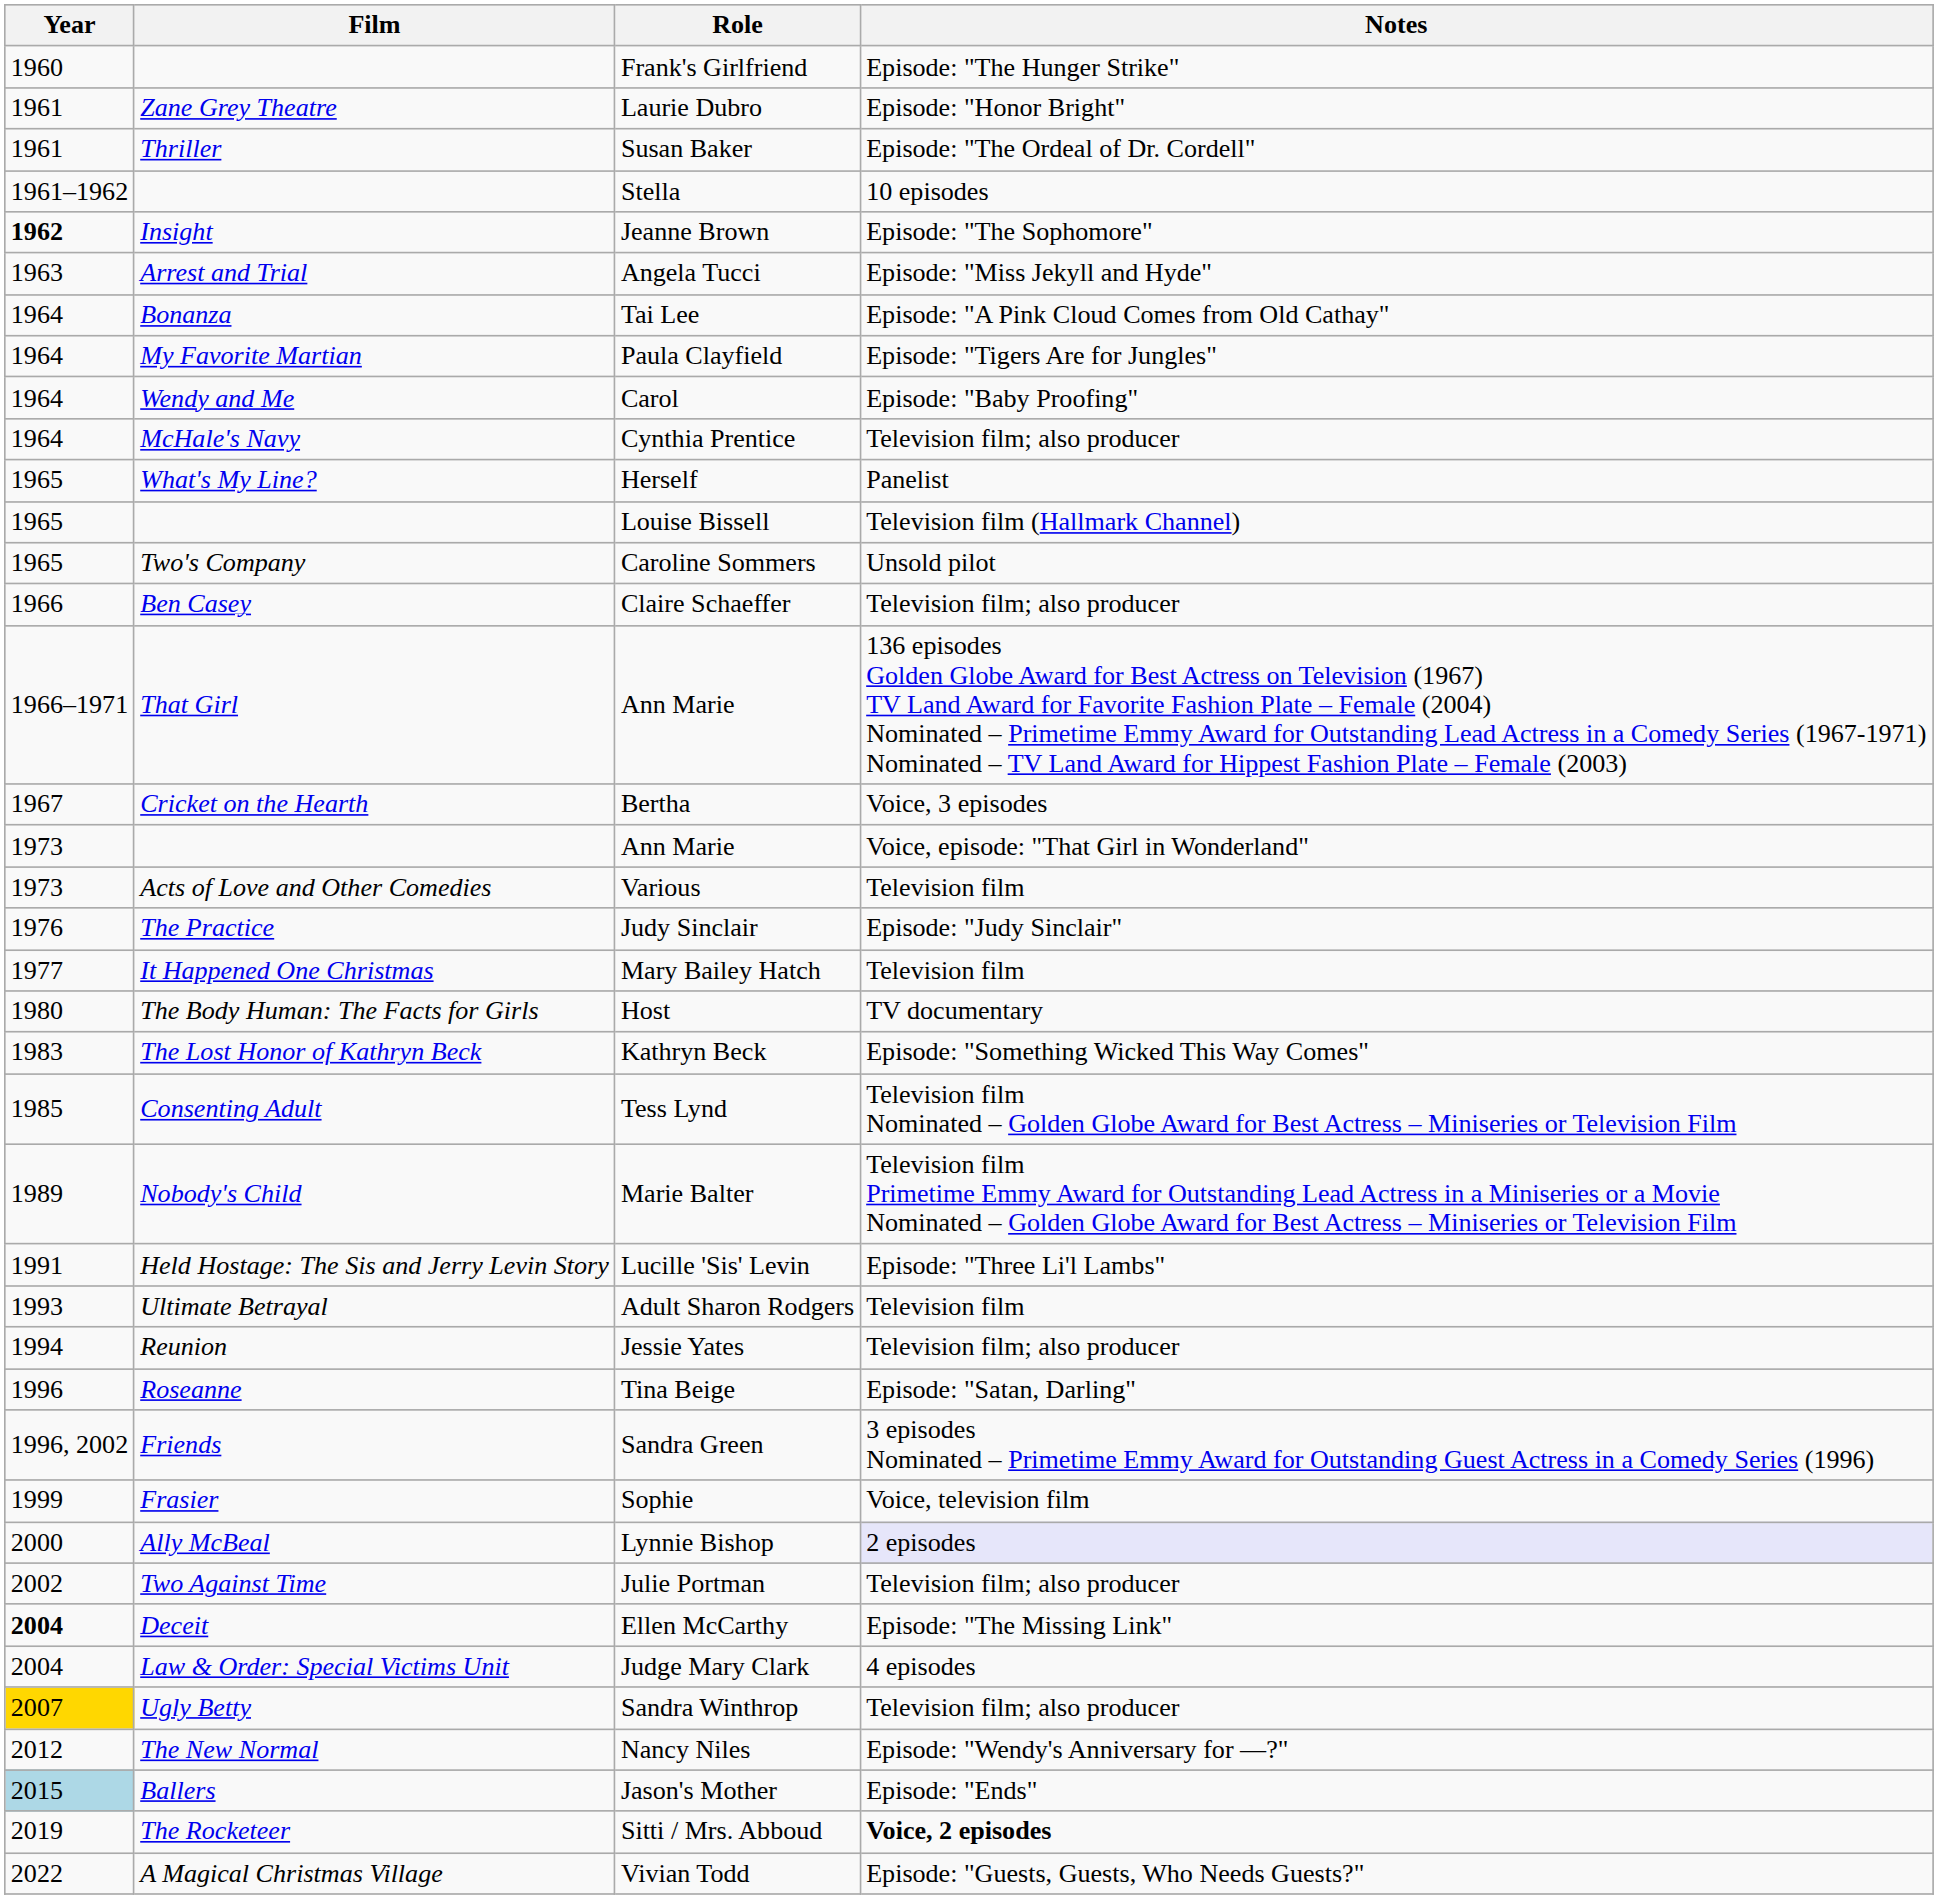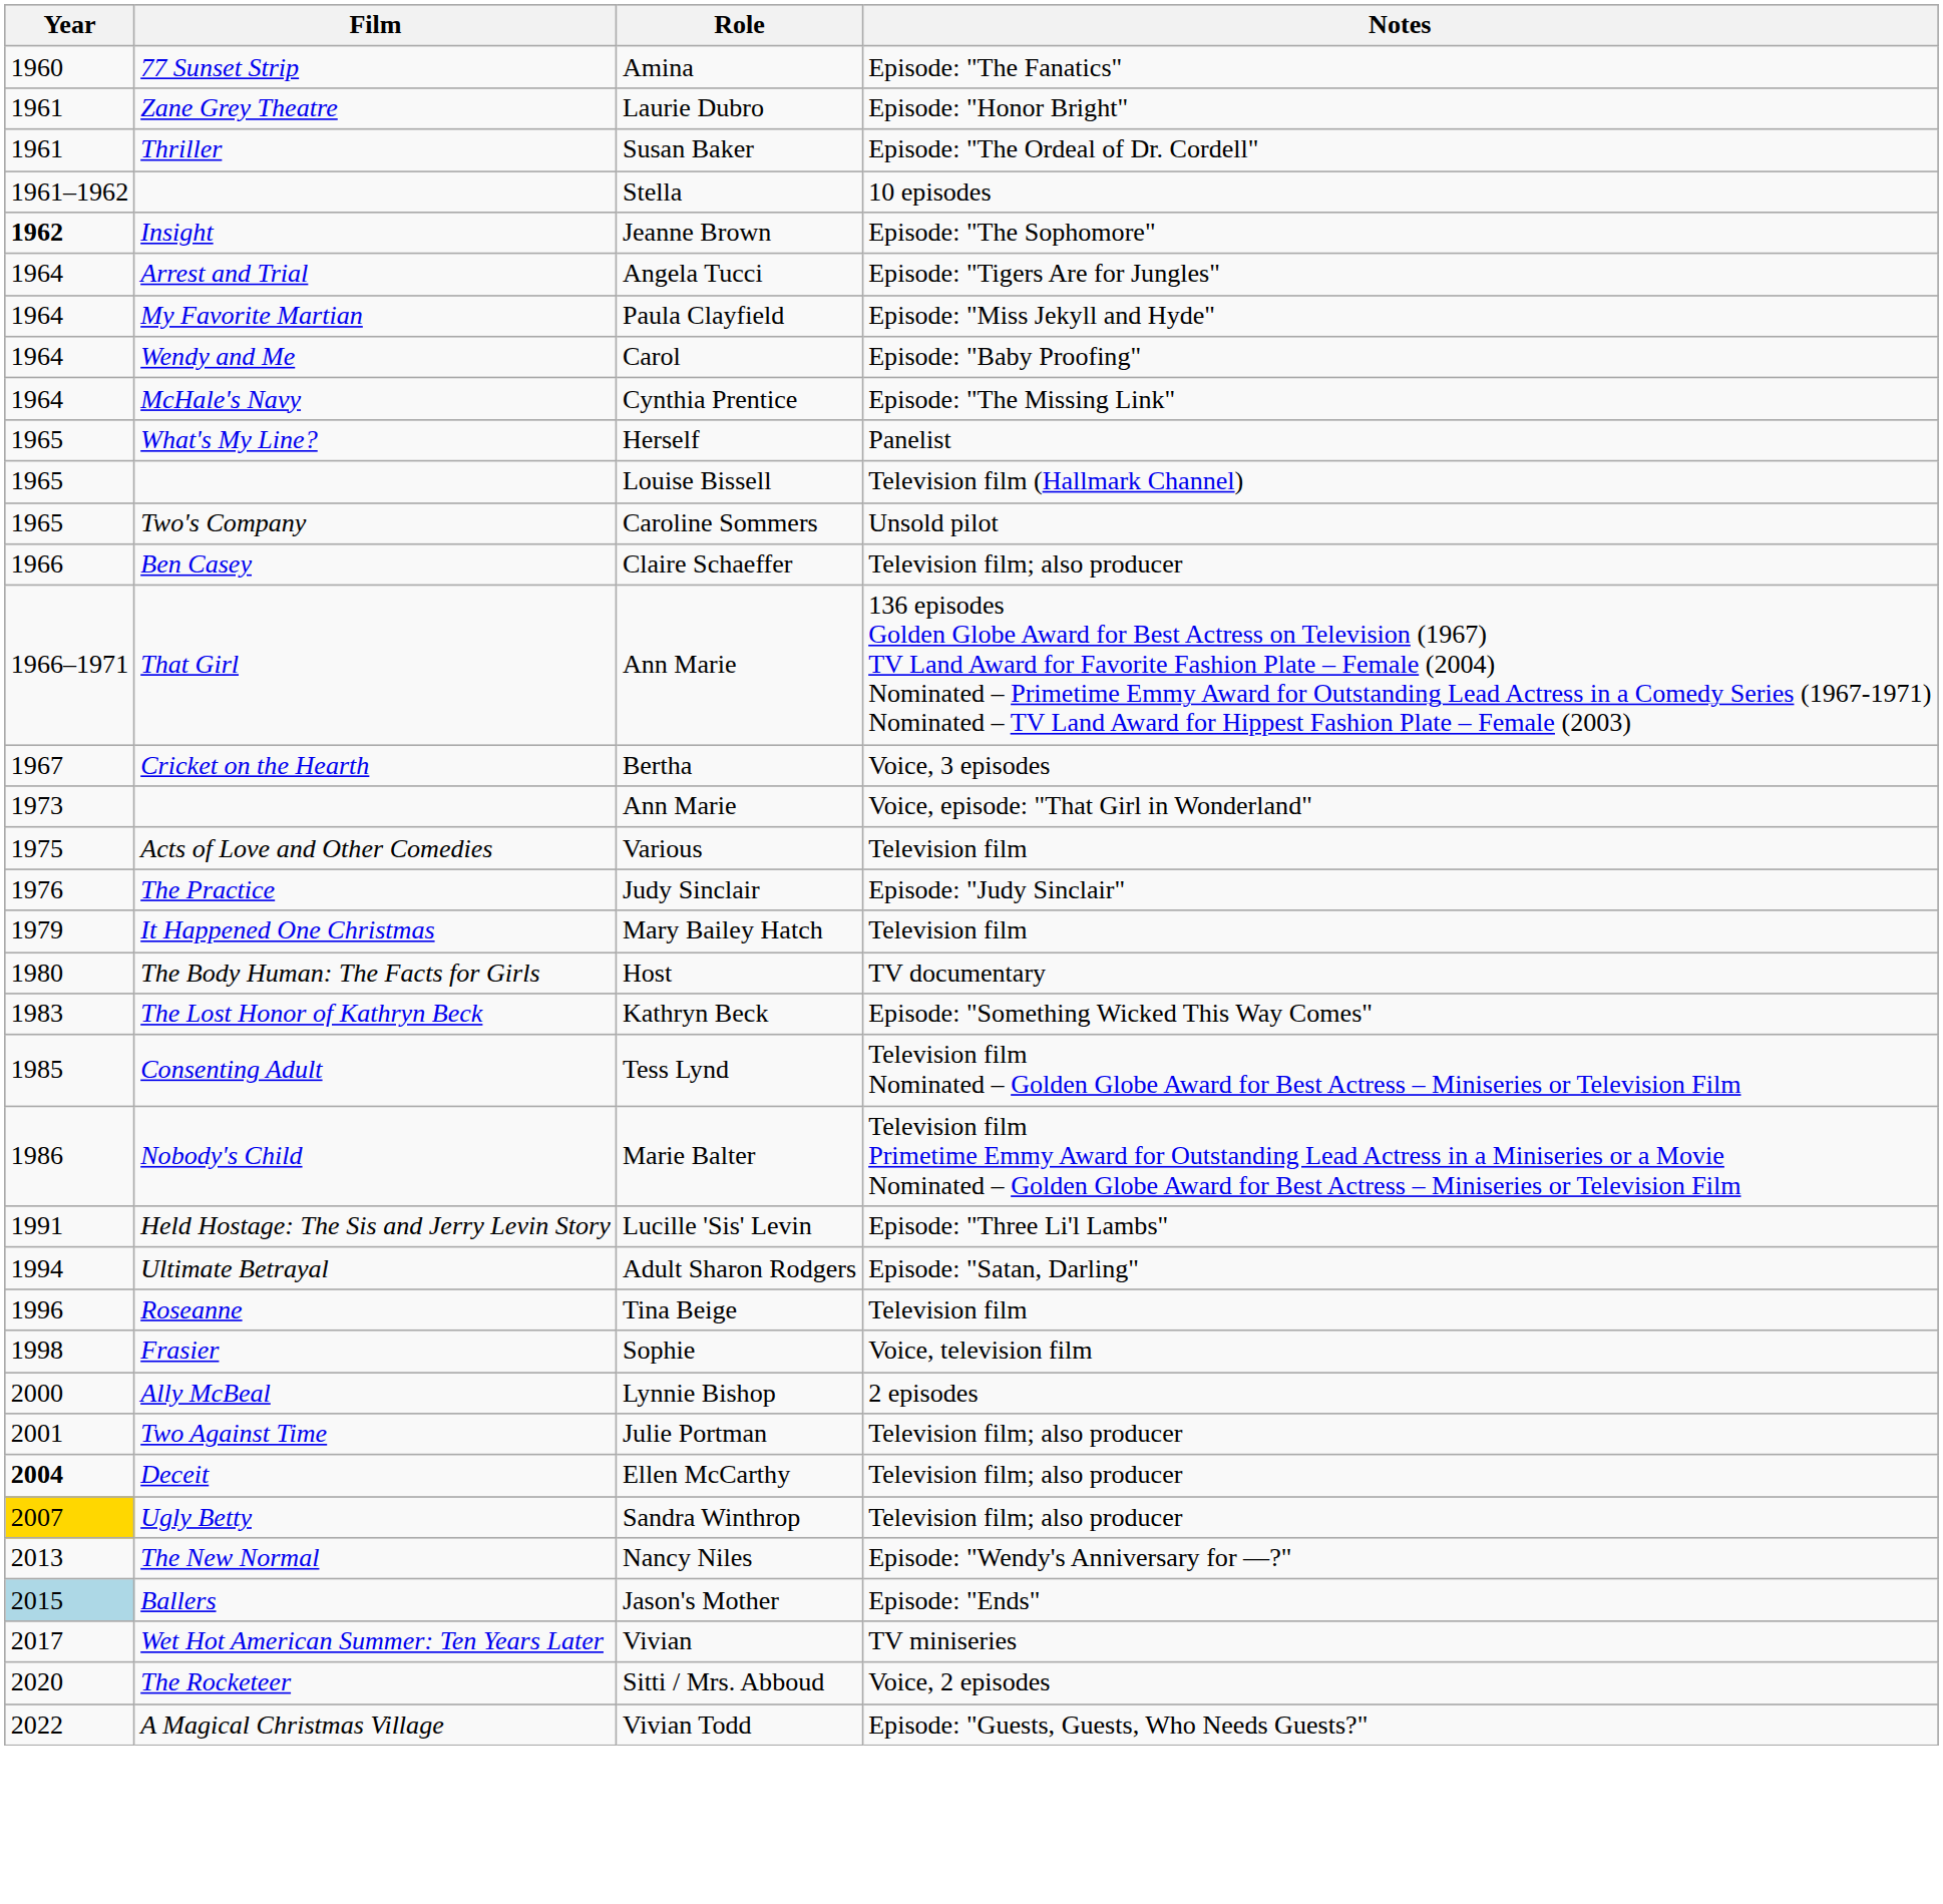- row: 1960 | Frank's Girlfriend | Episode: "The Hunger Strike"
+ row: 1960 | 77 Sunset Strip | Amina | Episode: "The Fanatics"
Angela Tucci | Year: 1963 -> 1964
Angela Tucci | Notes: Episode: "Miss Jekyll and Hyde" -> Episode: "Tigers Are for Jungles"
- row: 1964 | Bonanza | Tai Lee | Episode: "A Pink Cloud Comes from Old Cathay"
Paula Clayfield | Notes: Episode: "Tigers Are for Jungles" -> Episode: "Miss Jekyll and Hyde"
Cynthia Prentice | Notes: Television film; also producer -> Episode: "The Missing Link"
Various | Year: 1973 -> 1975
Mary Bailey Hatch | Year: 1977 -> 1979
Marie Balter | Year: 1989 -> 1986
Adult Sharon Rodgers | Year: 1993 -> 1994
Adult Sharon Rodgers | Notes: Television film -> Episode: "Satan, Darling"
- row: 1994 | Reunion | Jessie Yates | Television film; also producer
Tina Beige | Notes: Episode: "Satan, Darling" -> Television film
- row: 1996, 2002 | Friends | Sandra Green | 3 episodes Nominated – Primetime Emmy Award for Outstanding Guest Actress in a Comedy Series (1996)
Sophie | Year: 1999 -> 1998
Lynnie Bishop | Notes: lavender background -> no background
Julie Portman | Year: 2002 -> 2001
Ellen McCarthy | Notes: Episode: "The Missing Link" -> Television film; also producer
- row: 2004 | Law & Order: Special Victims Unit | Judge Mary Clark | 4 episodes
Nancy Niles | Year: 2012 -> 2013
+ row: 2017 | Wet Hot American Summer: Ten Years Later | Vivian | TV miniseries
Sitti / Mrs. Abboud | Year: 2019 -> 2020
Sitti / Mrs. Abboud | Notes: bold -> normal
